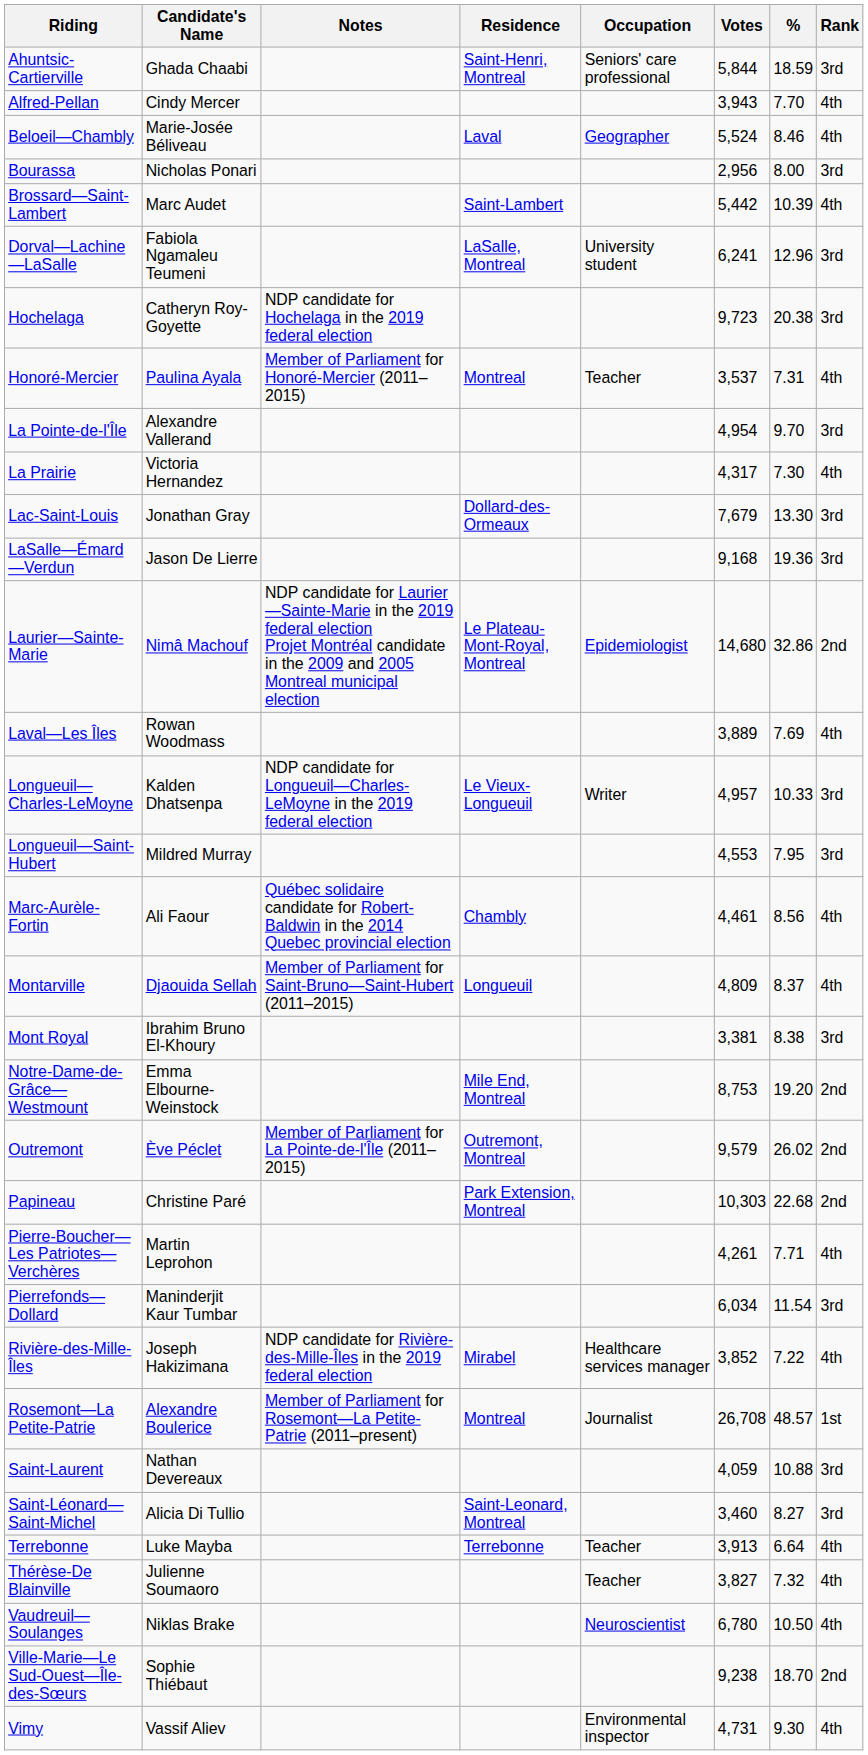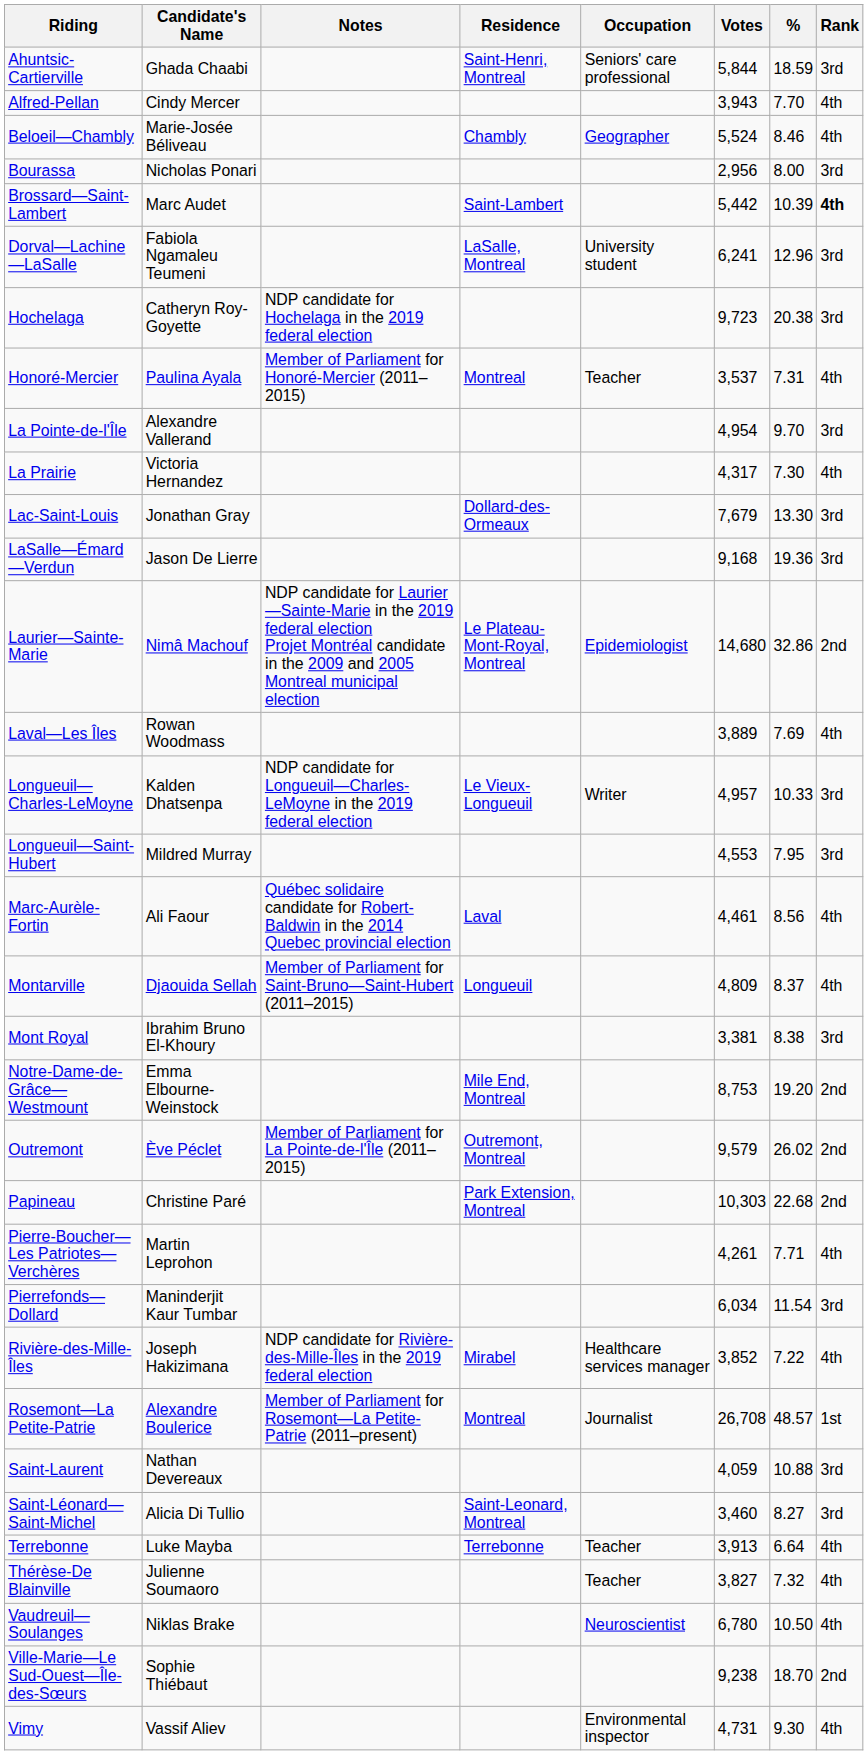Beloeil—Chambly | Residence: Laval -> Chambly
Brossard—Saint-Lambert | Rank: normal -> bold
Marc-Aurèle-Fortin | Residence: Chambly -> Laval
